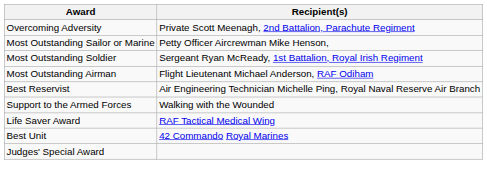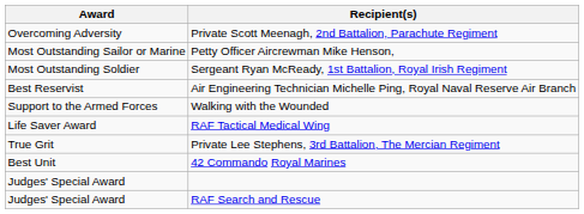- row: Most Outstanding Airman | Flight Lieutenant Michael Anderson, RAF Odiham
+ row: True Grit | Private Lee Stephens, 3rd Battalion, The Mercian Regiment
+ row: Judges' Special Award | RAF Search and Rescue
